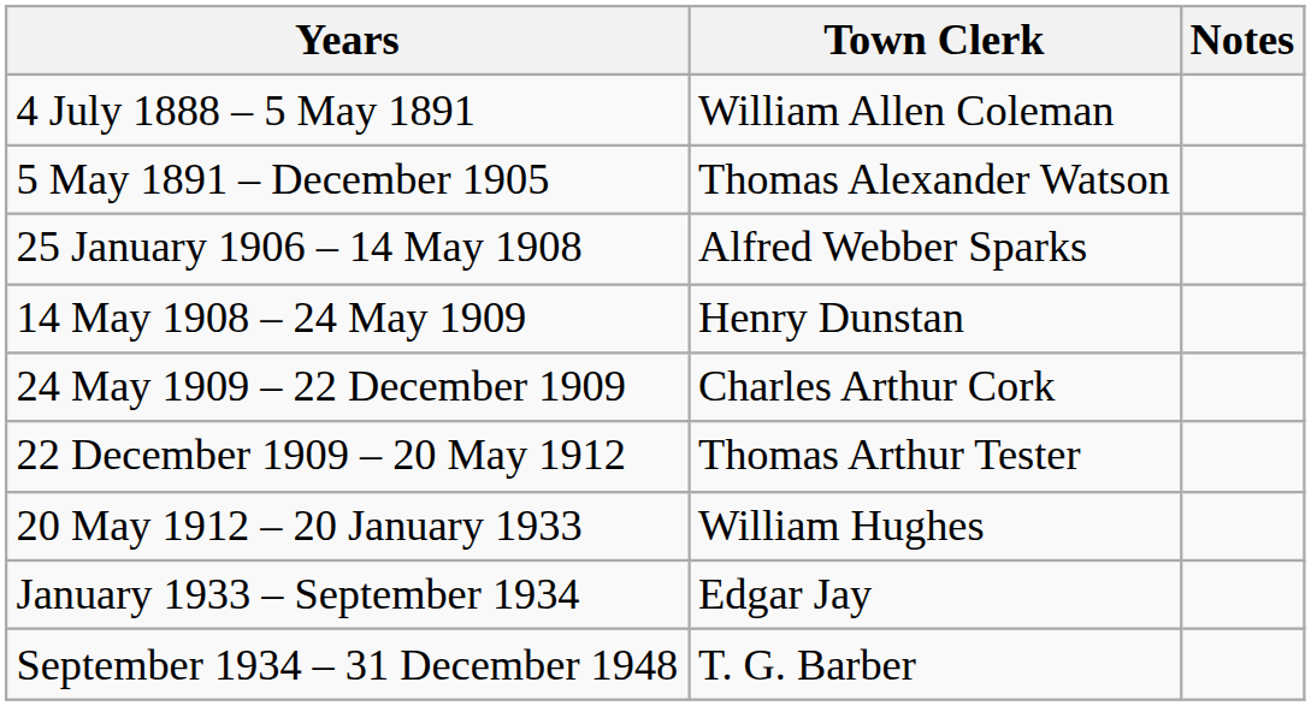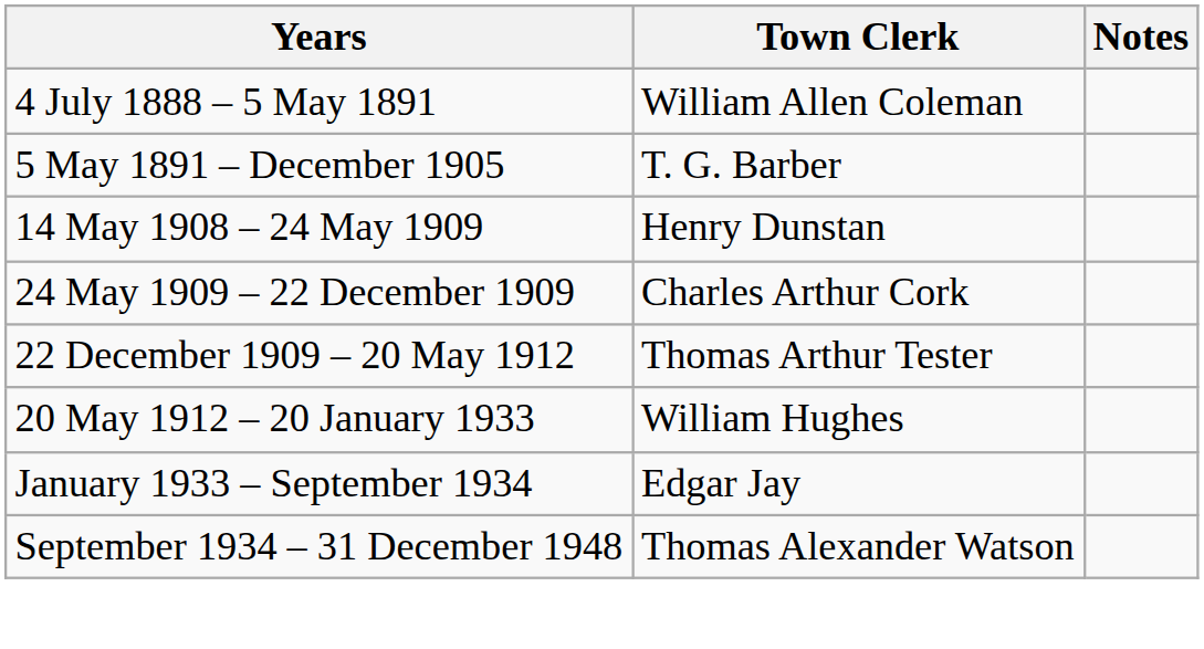5 May 1891 – December 1905 | Town Clerk: Thomas Alexander Watson -> T. G. Barber
- row: 25 January 1906 – 14 May 1908 | Alfred Webber Sparks
September 1934 – 31 December 1948 | Town Clerk: T. G. Barber -> Thomas Alexander Watson
